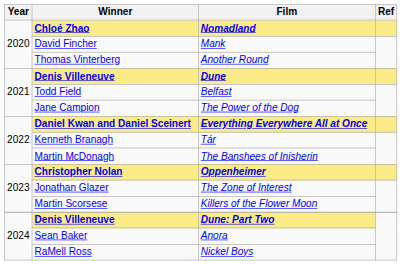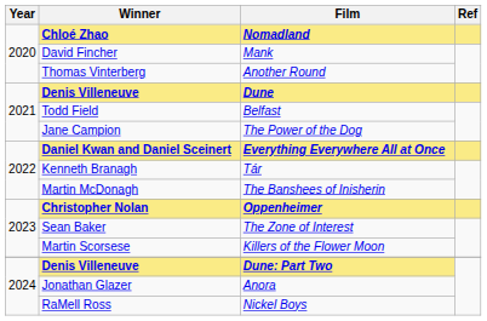The Zone of Interest | Winner: Jonathan Glazer -> Sean Baker
Anora | Winner: Sean Baker -> Jonathan Glazer
